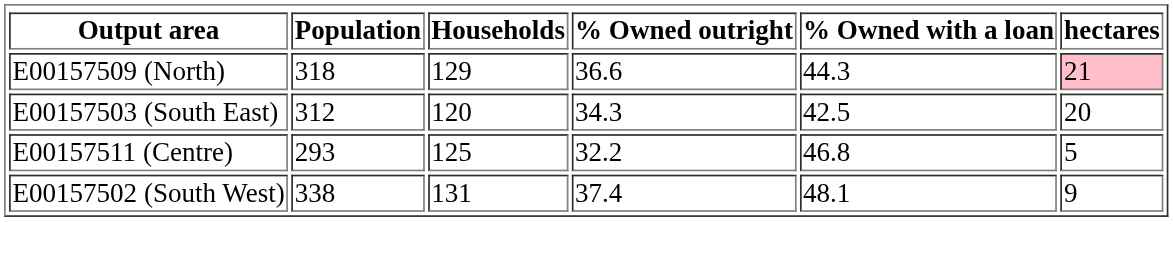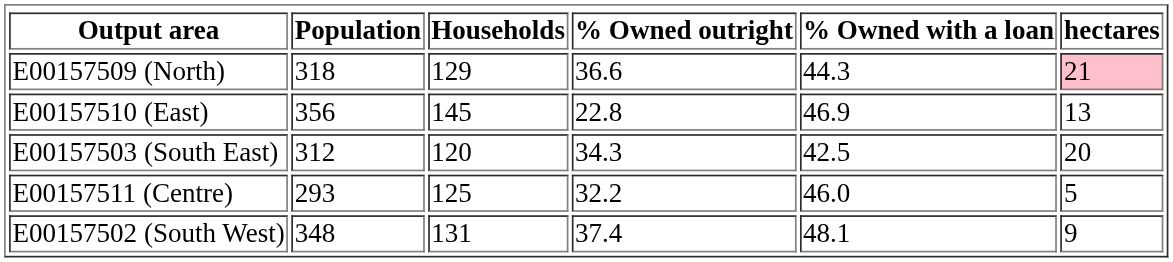+ row: E00157510 (East) | 356 | 145 | 22.8 | 46.9 | 13
E00157511 (Centre) | % Owned with a loan: 46.8 -> 46.0
E00157502 (South West) | Population: 338 -> 348
